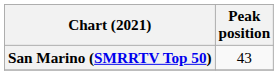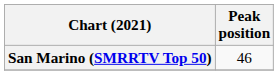San Marino (SMRRTV Top 50) | Peak position: 43 -> 46
